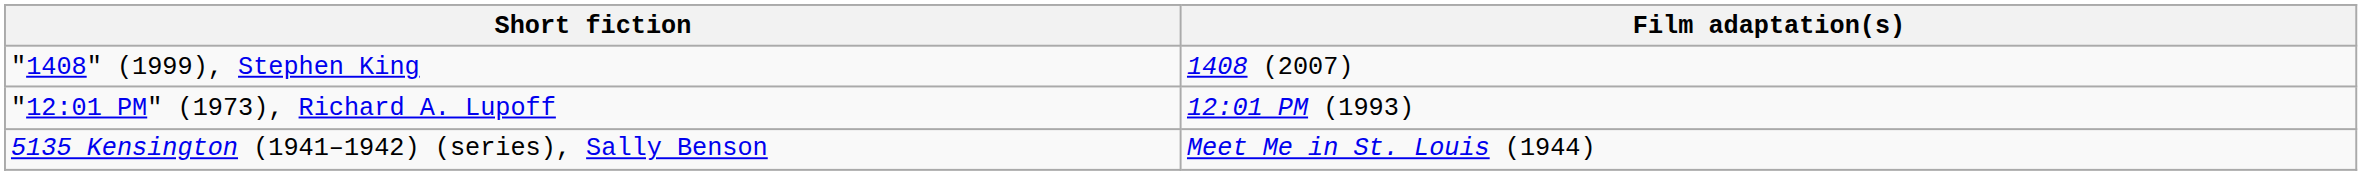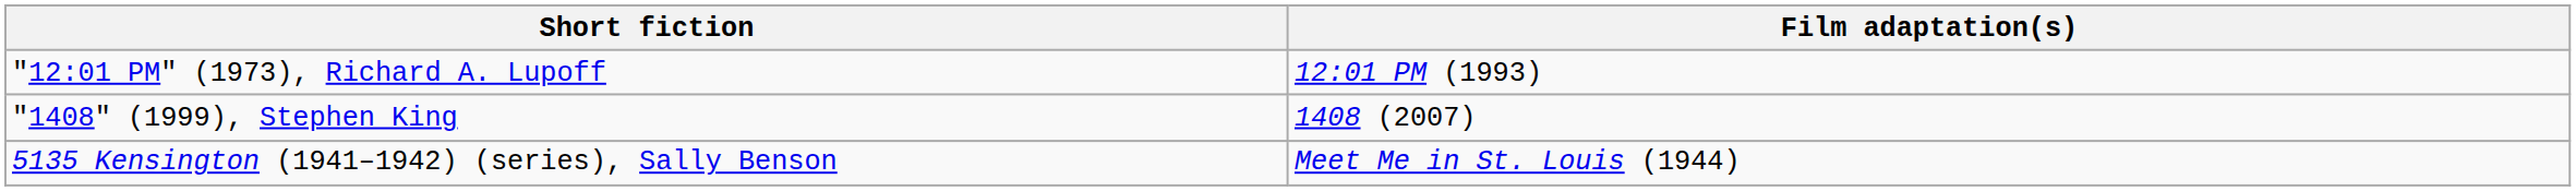rows swapped: "12:01 PM" (1973), Richard A. Lupoff <-> "1408" (1999), Stephen King
